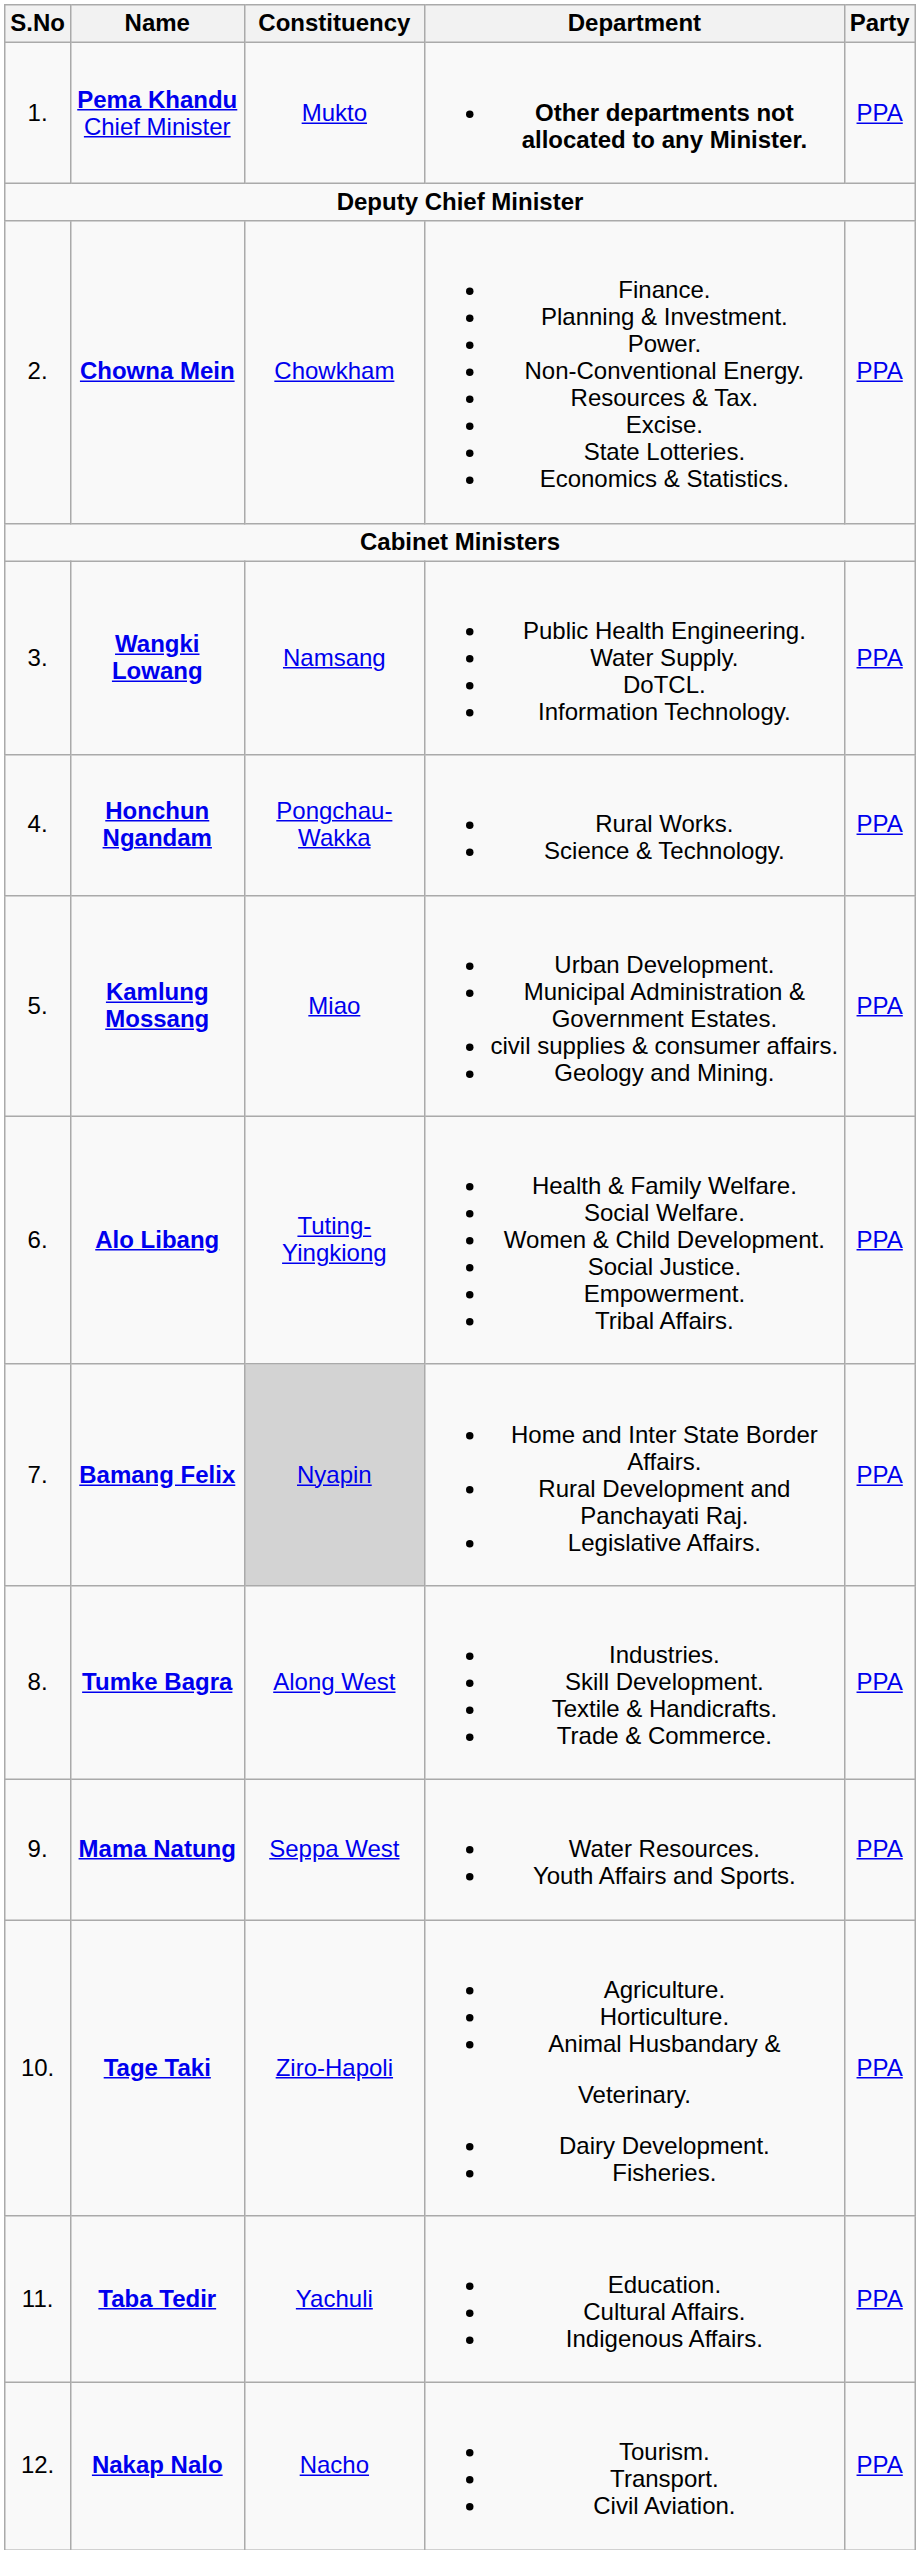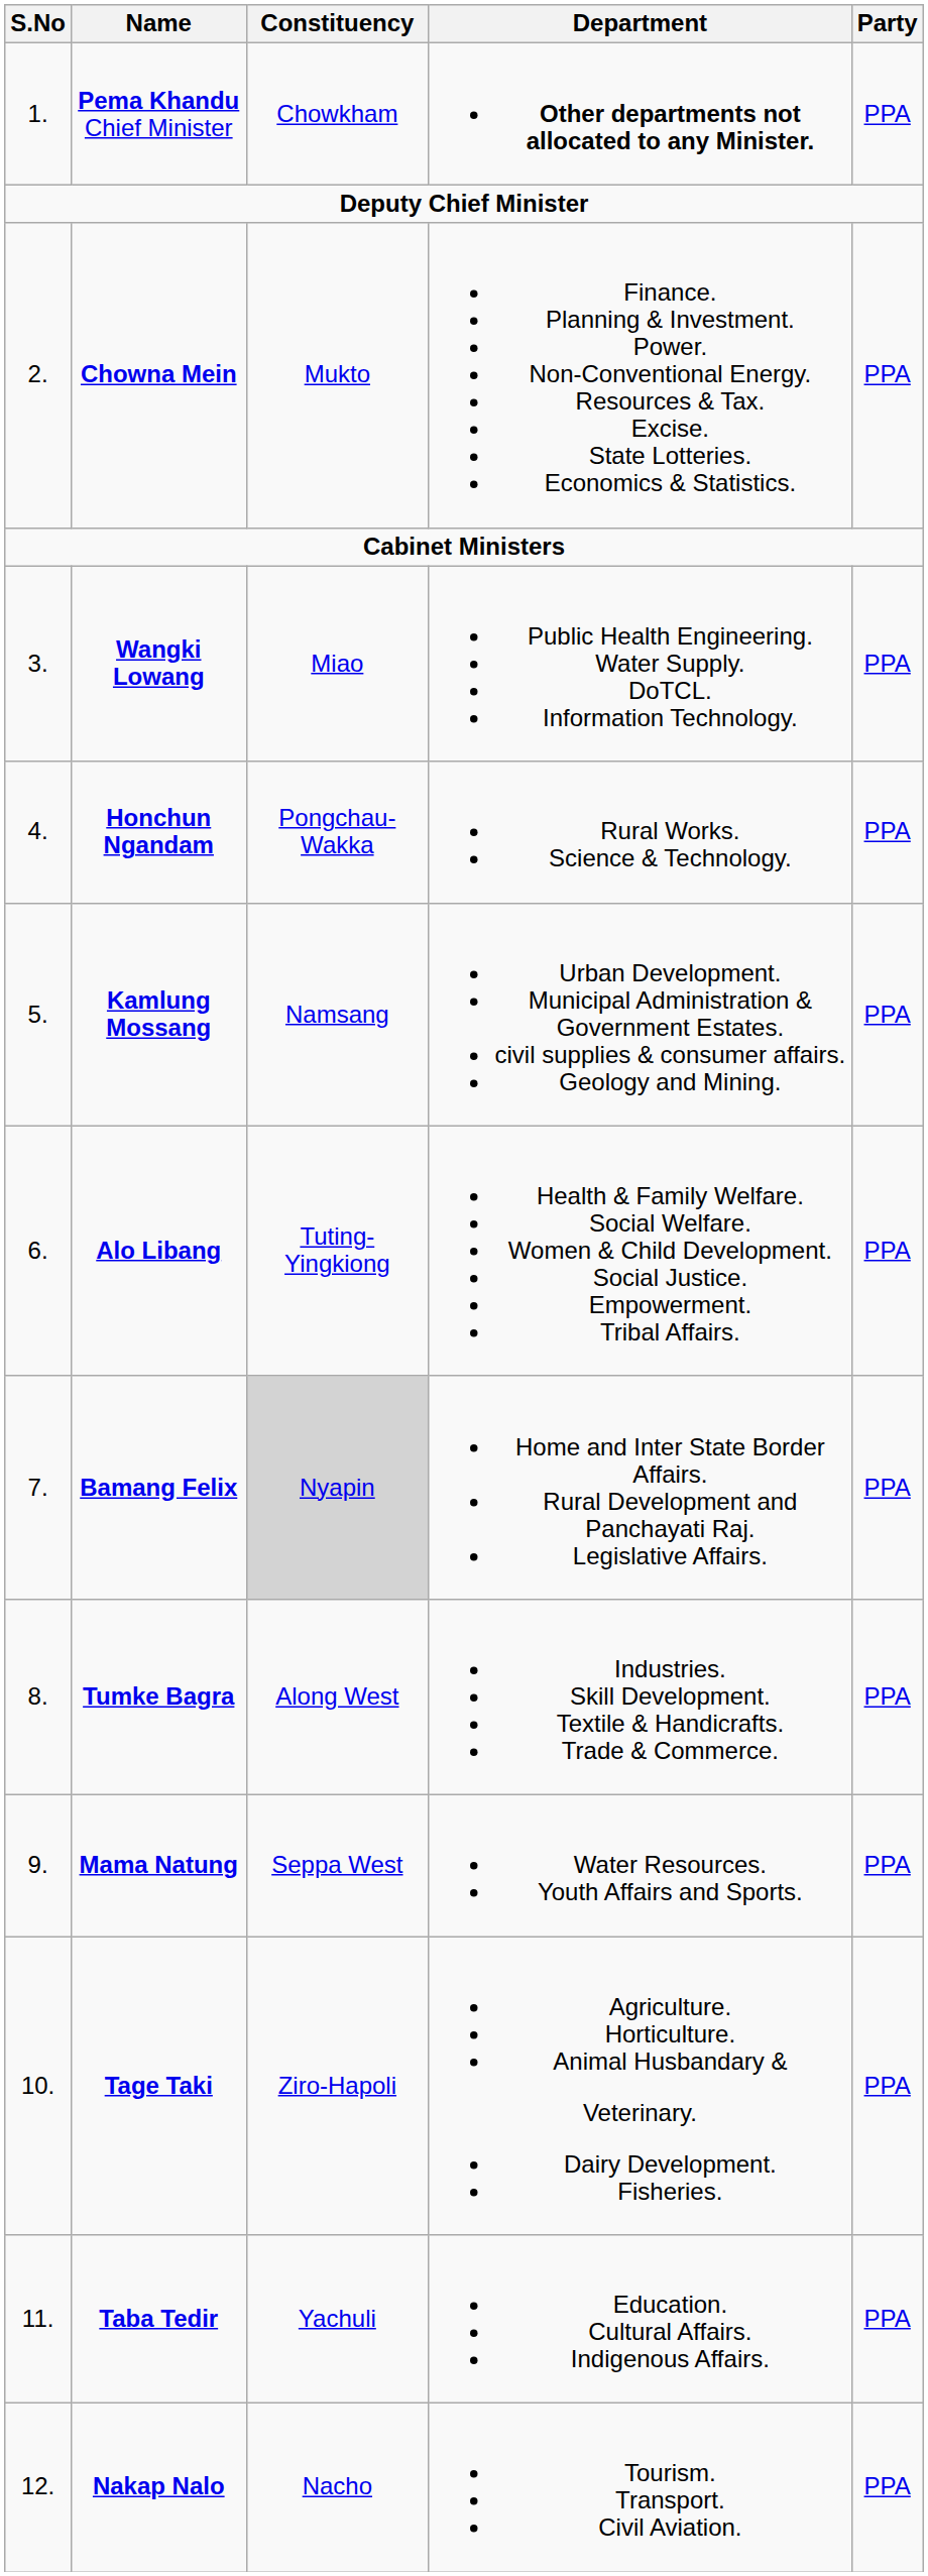Pema Khandu Chief Minister | Constituency: Mukto -> Chowkham
Chowna Mein | Constituency: Chowkham -> Mukto
Wangki Lowang | Constituency: Namsang -> Miao
Kamlung Mossang | Constituency: Miao -> Namsang
